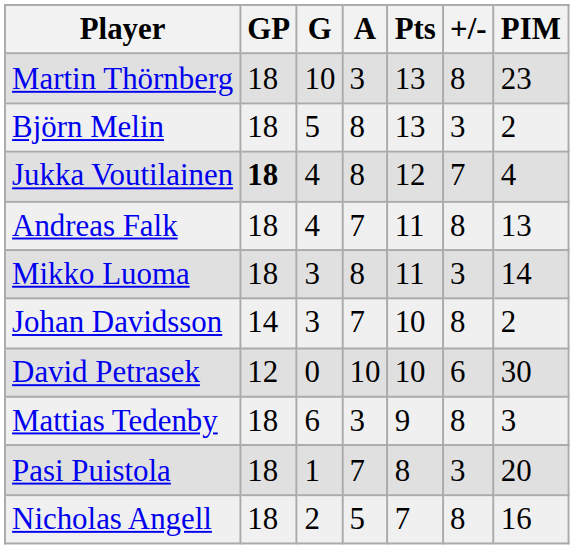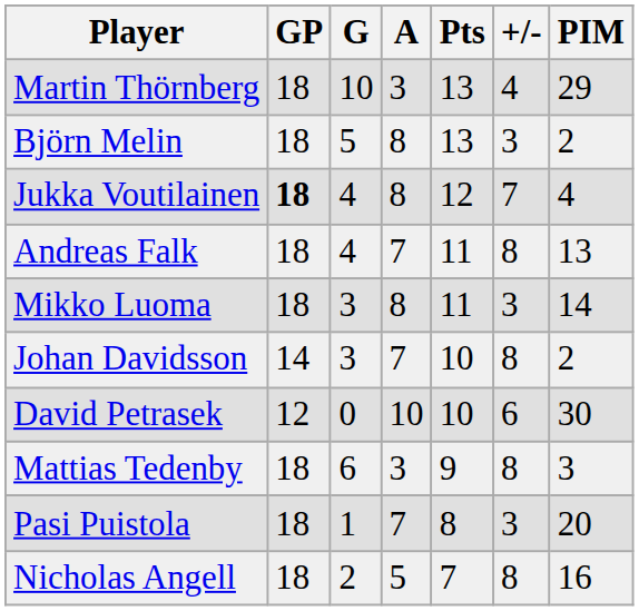Martin Thörnberg | +/-: 8 -> 4
Martin Thörnberg | PIM: 23 -> 29
